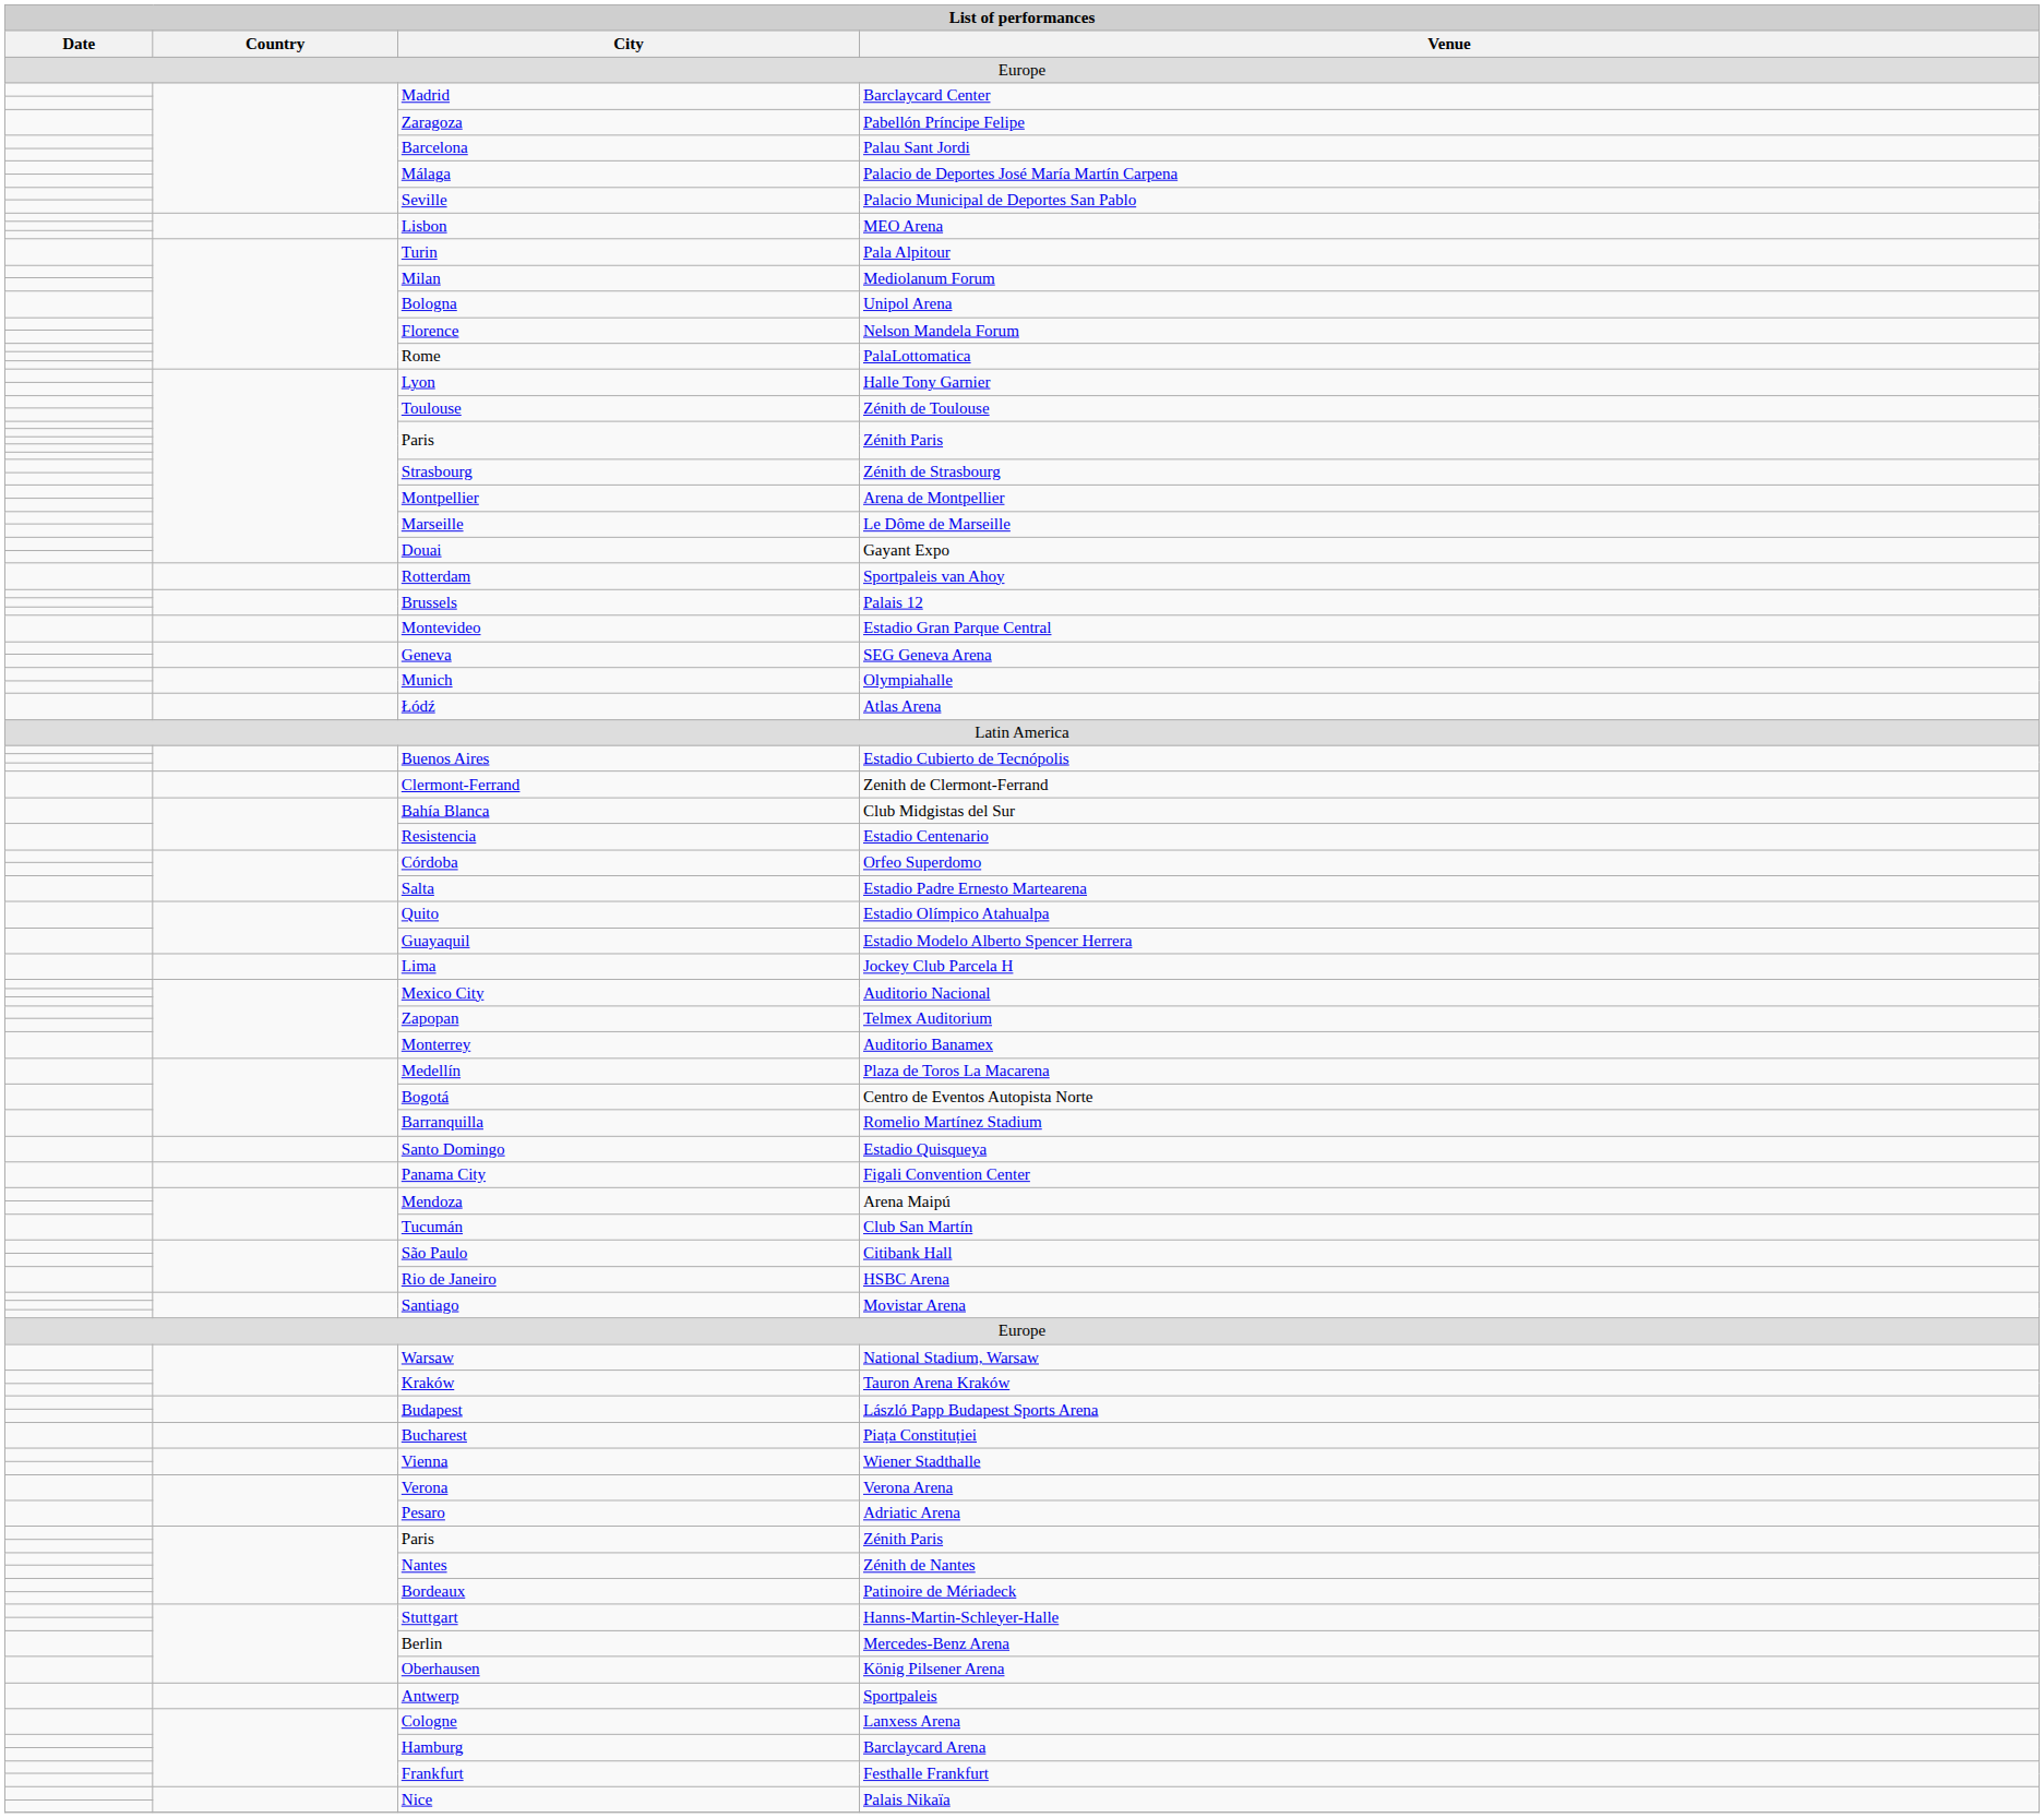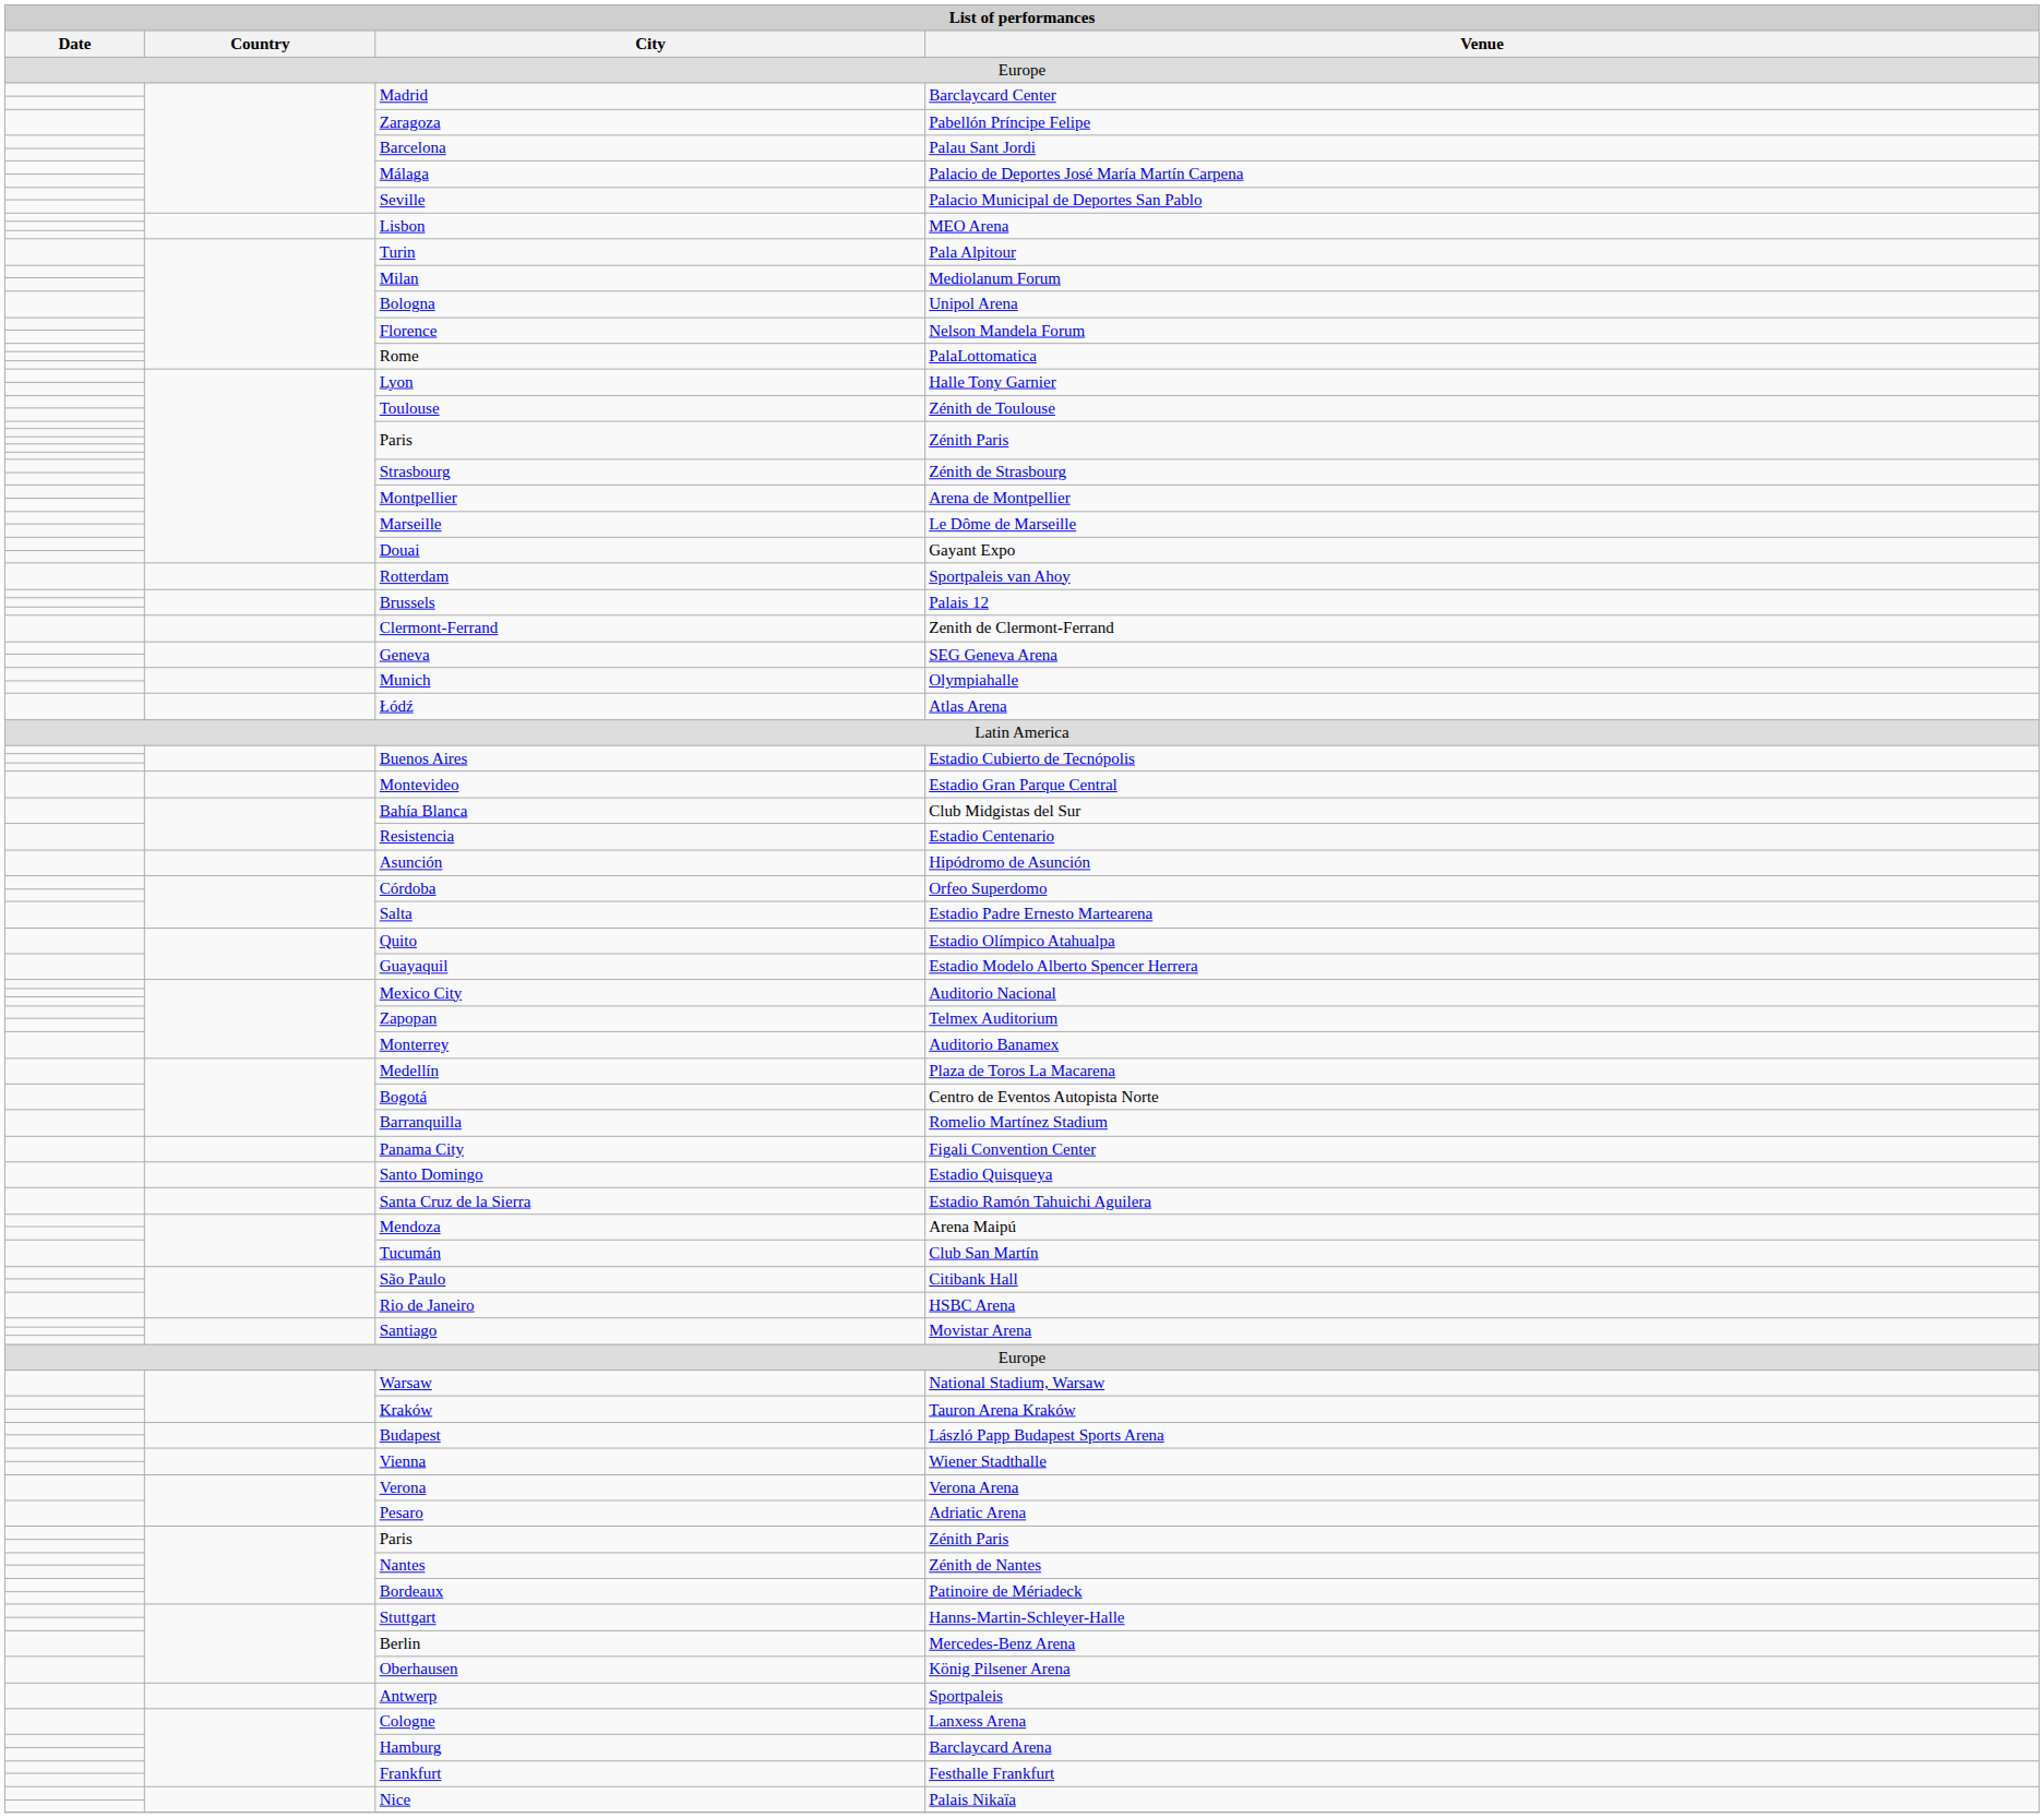rows swapped: Clermont-Ferrand <-> Montevideo
+ row: Asunción | Hipódromo de Asunción
- row: Lima | Jockey Club Parcela H
rows swapped: Panama City <-> Santo Domingo
+ row: Santa Cruz de la Sierra | Estadio Ramón Tahuichi Aguilera
- row: Bucharest | Piața Constituției
